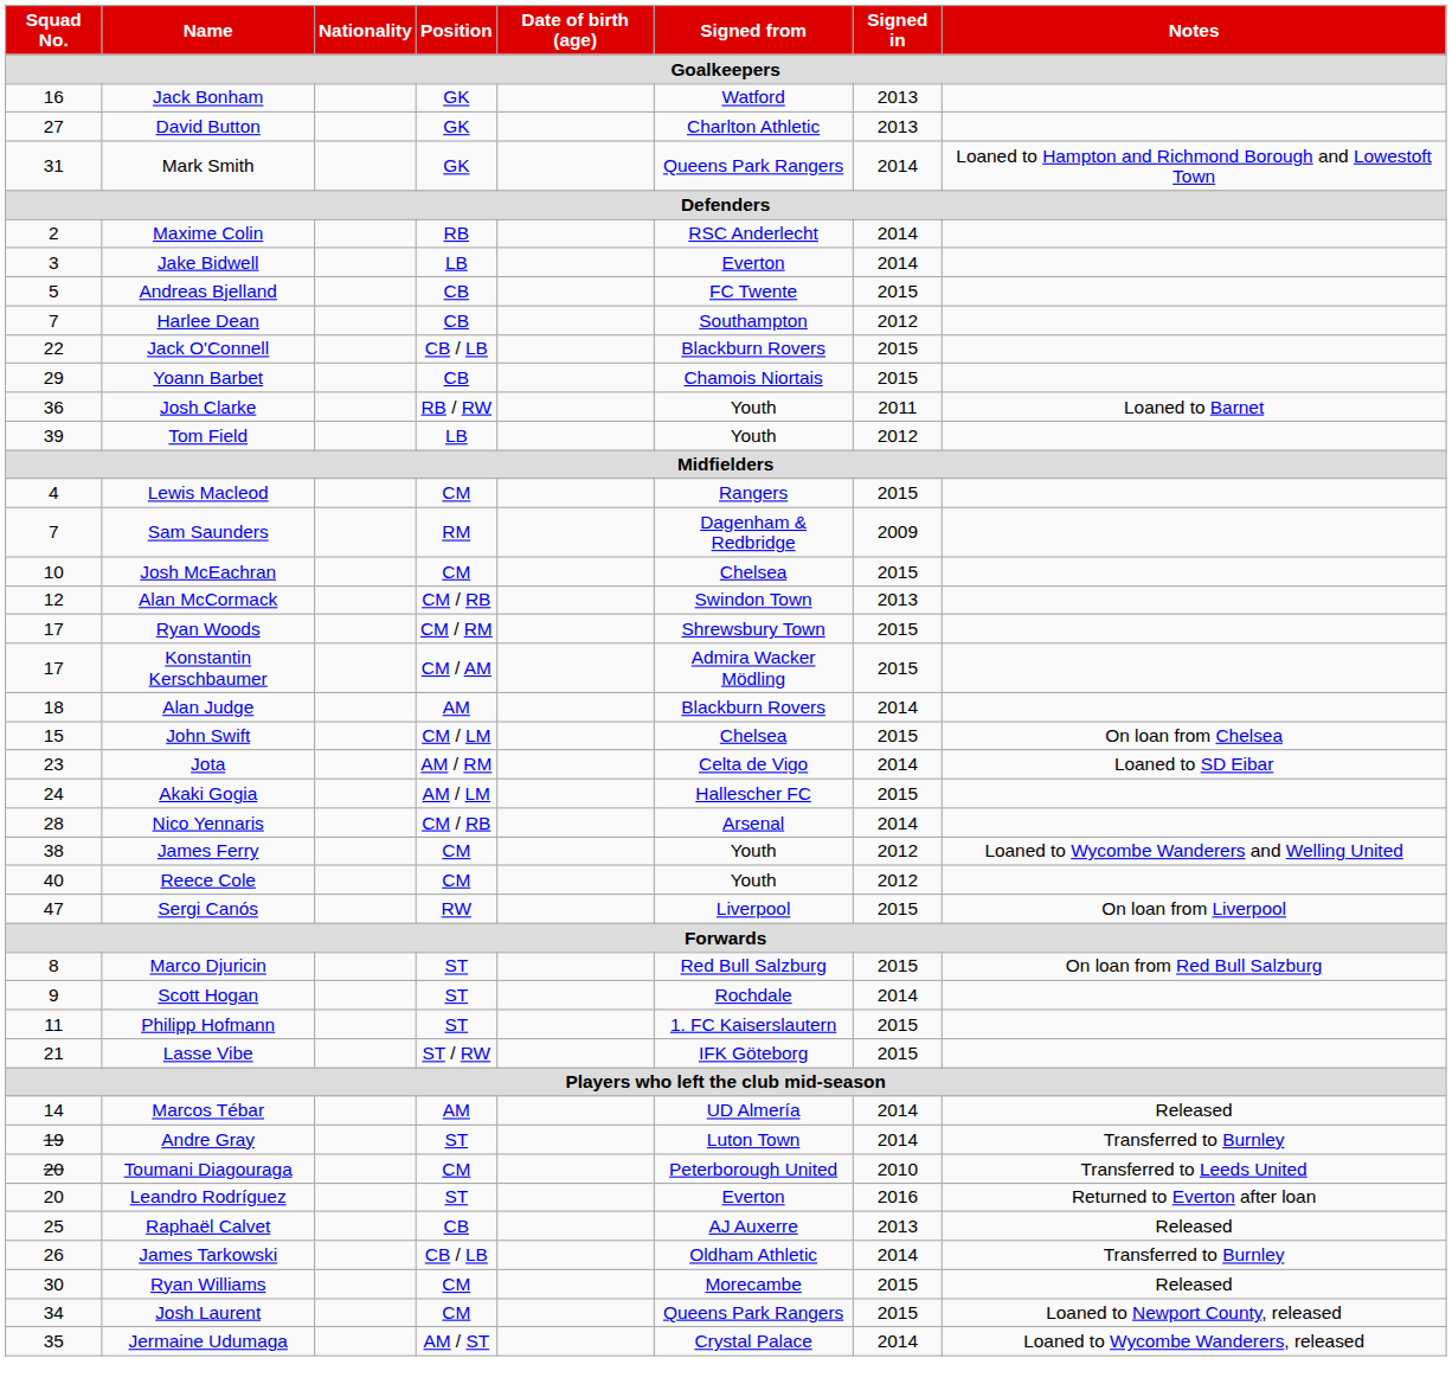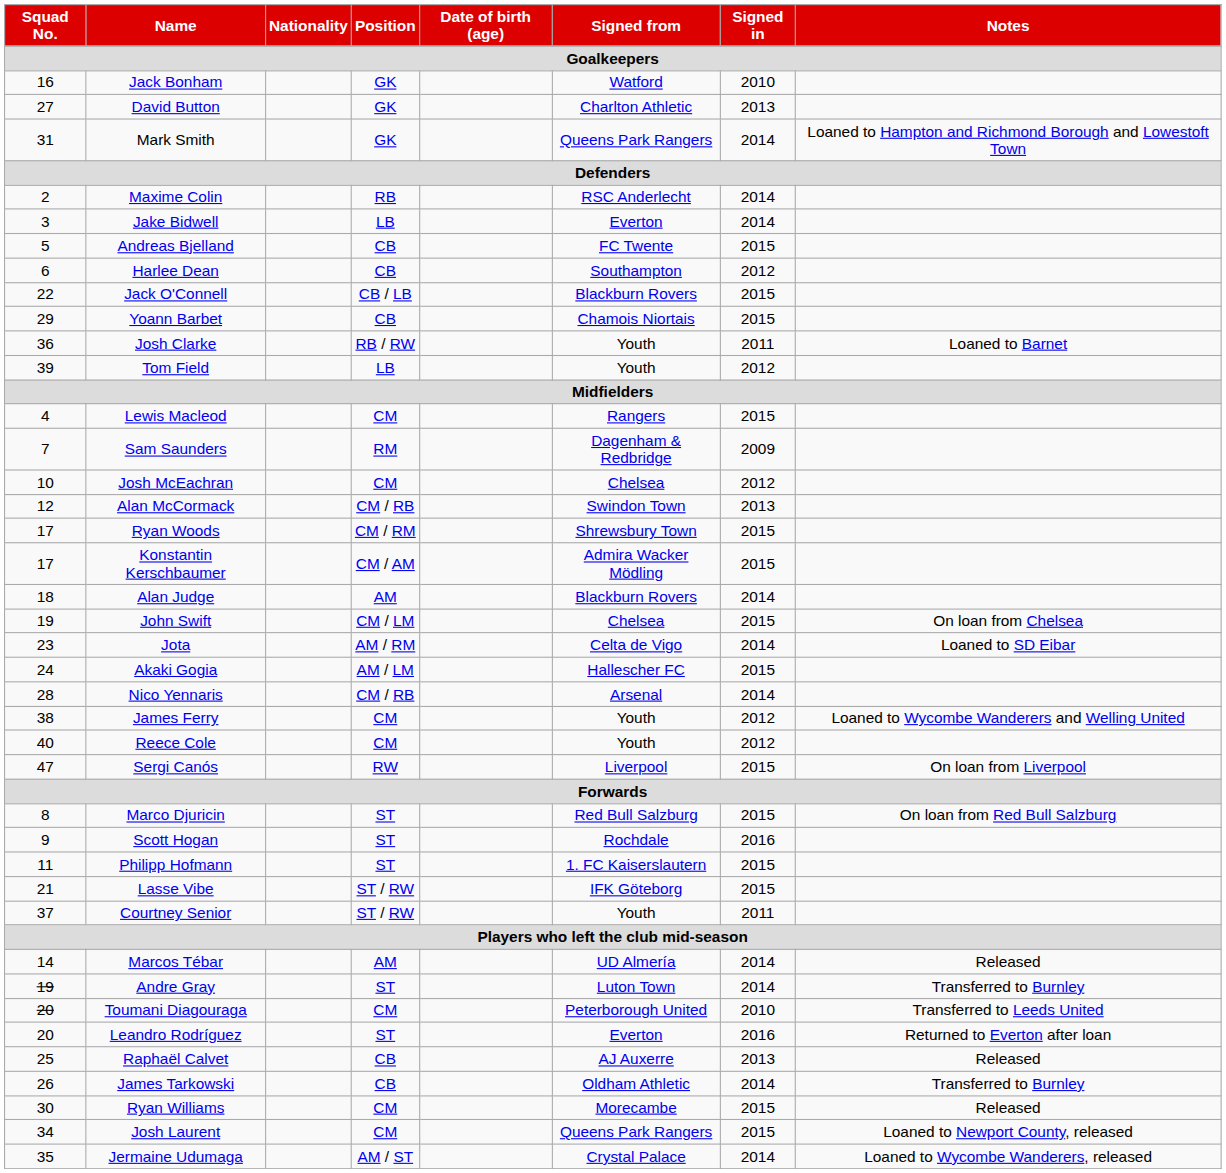Jack Bonham | Signed in: 2013 -> 2010
Harlee Dean | Squad No.: 7 -> 6
Josh McEachran | Signed in: 2015 -> 2012
John Swift | Squad No.: 15 -> 19
Scott Hogan | Signed in: 2014 -> 2016
+ row: 37 | Courtney Senior | ST / RW | Youth | 2011
James Tarkowski | Position: CB / LB -> CB
